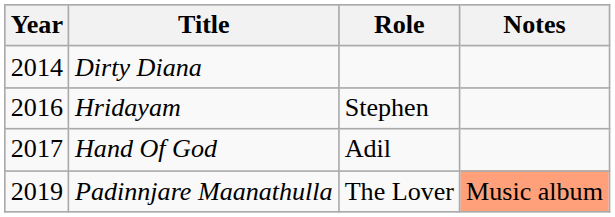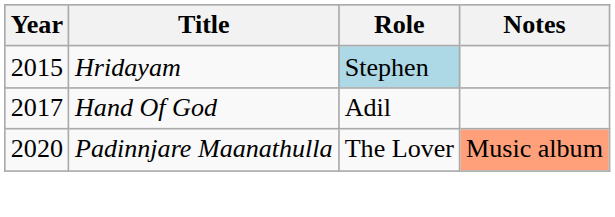- row: 2014 | Dirty Diana
Hridayam | Year: 2016 -> 2015
Hridayam | Role: no background -> lightblue background
Padinnjare Maanathulla | Year: 2019 -> 2020
